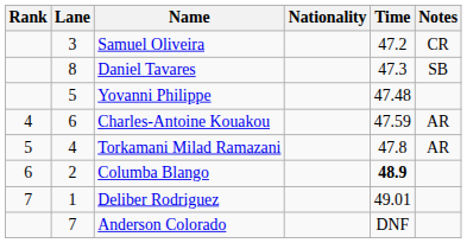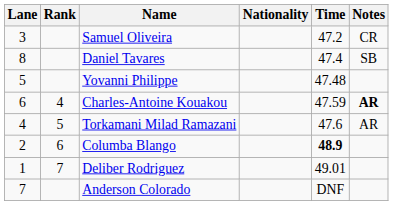columns swapped: Rank <-> Lane
Daniel Tavares | Time: 47.3 -> 47.4
Charles-Antoine Kouakou | Notes: normal -> bold
Torkamani Milad Ramazani | Time: 47.8 -> 47.6
